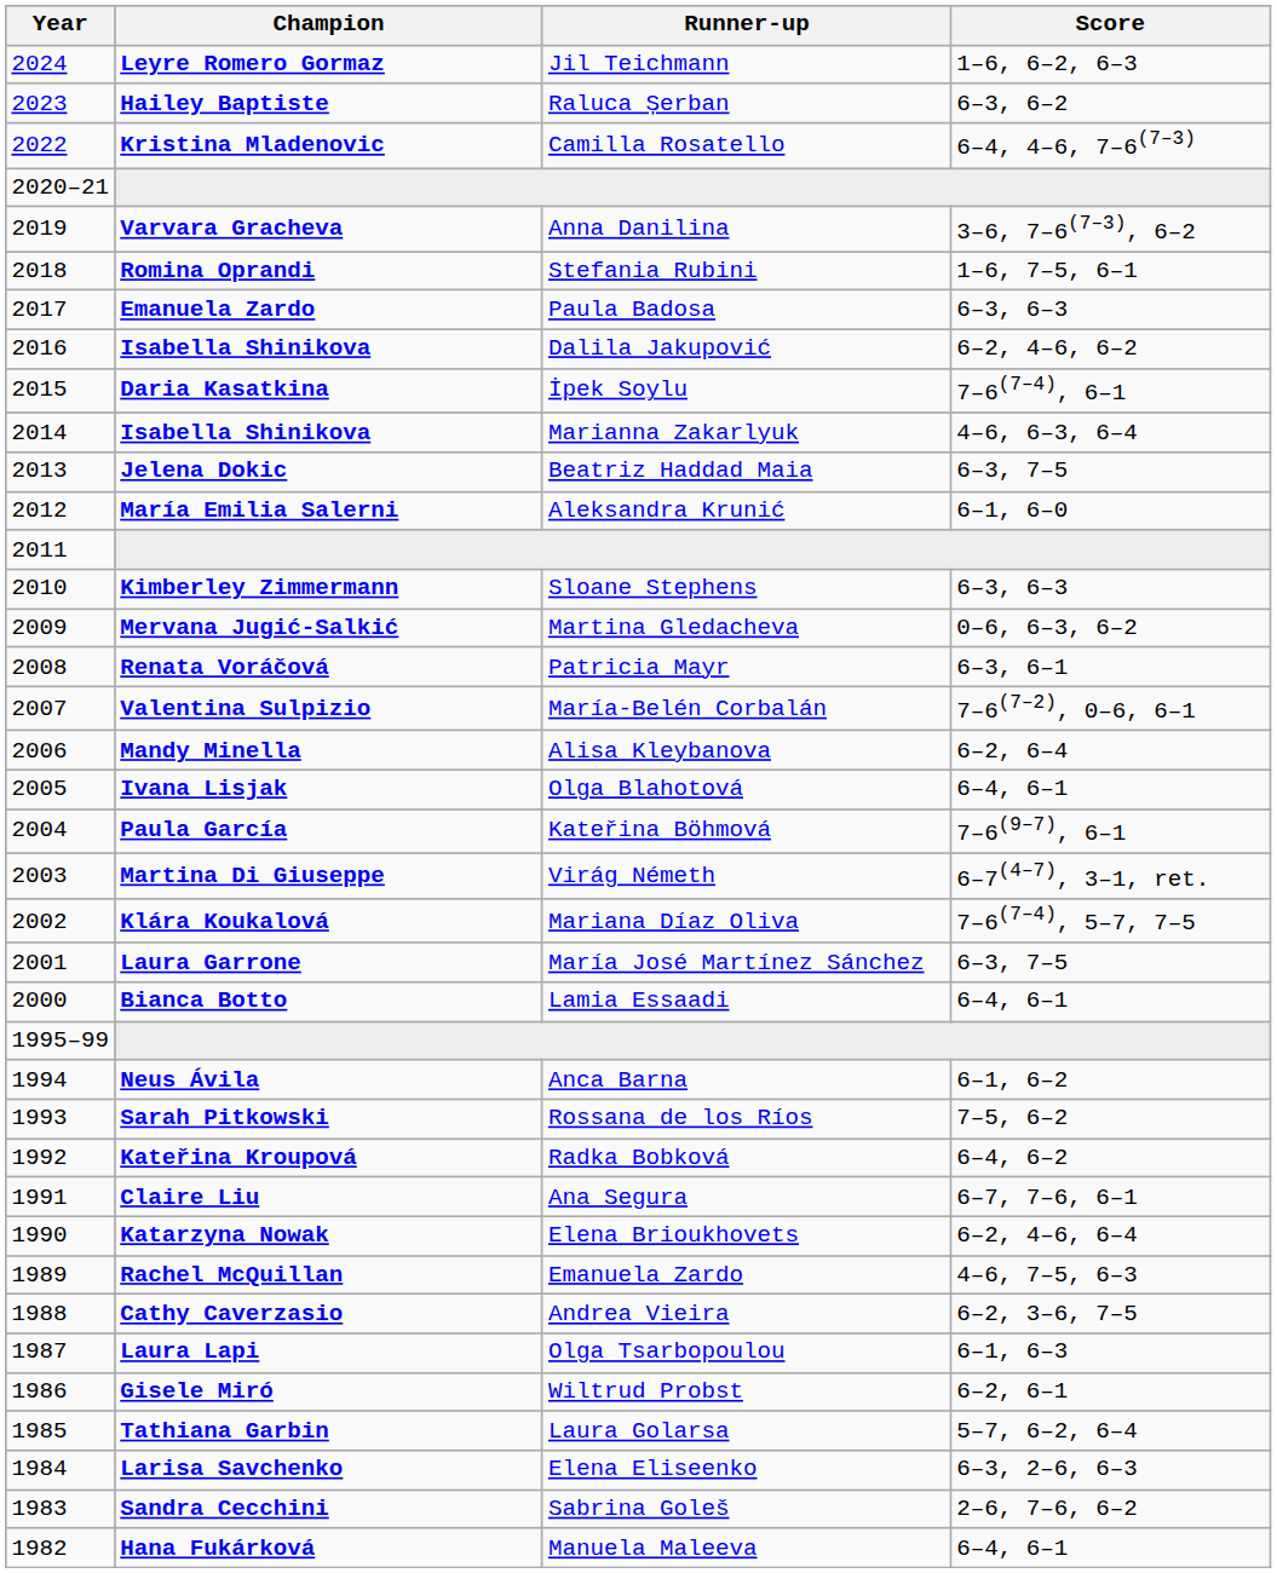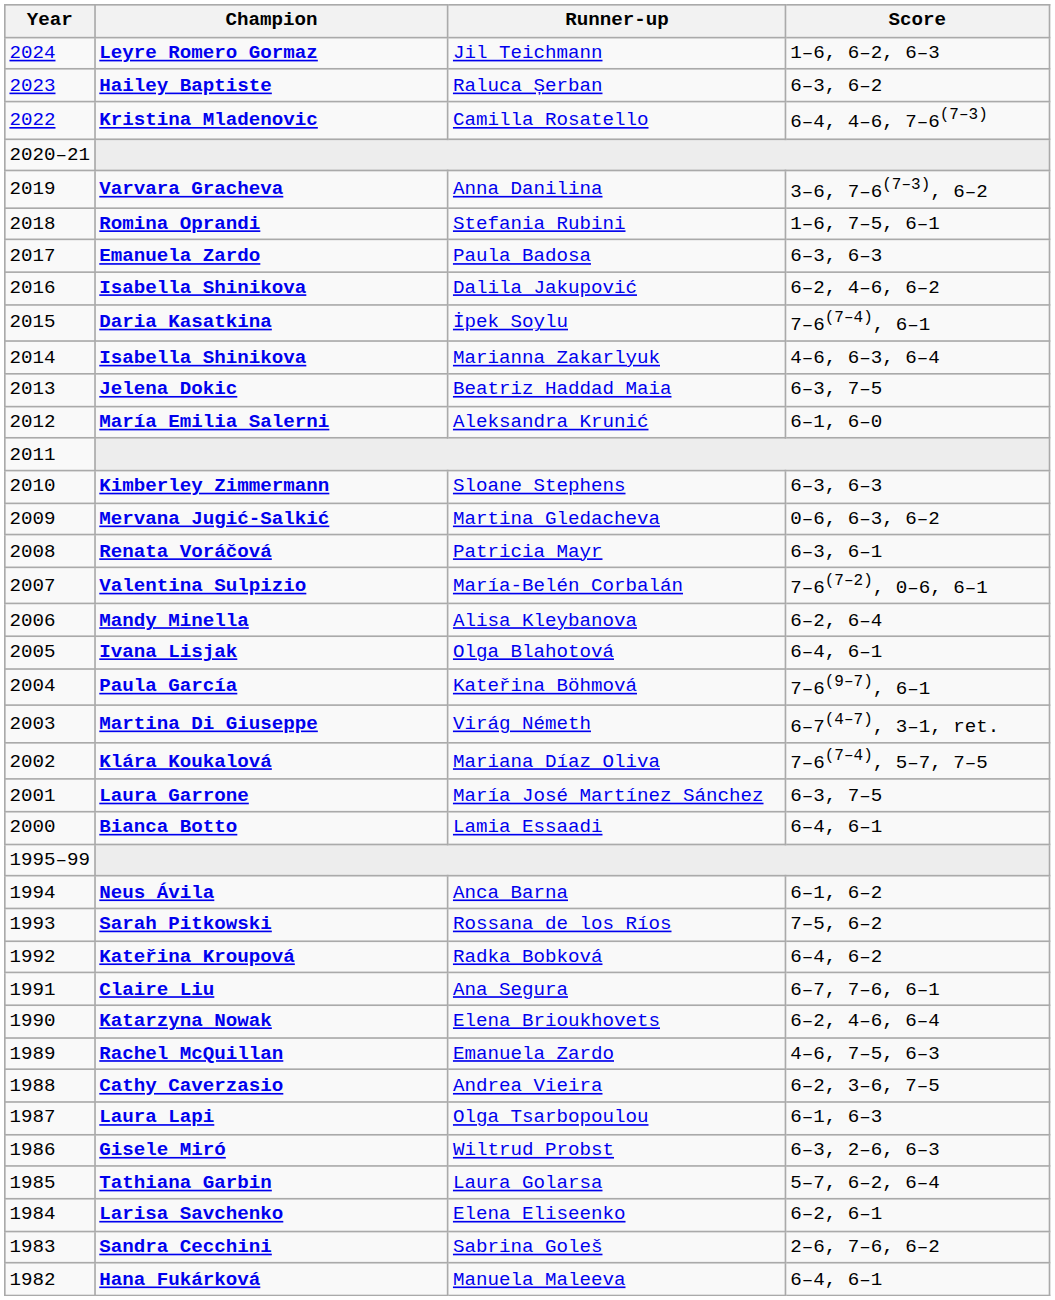Wiltrud Probst | Score: 6–2, 6–1 -> 6–3, 2–6, 6–3
Elena Eliseenko | Score: 6–3, 2–6, 6–3 -> 6–2, 6–1
